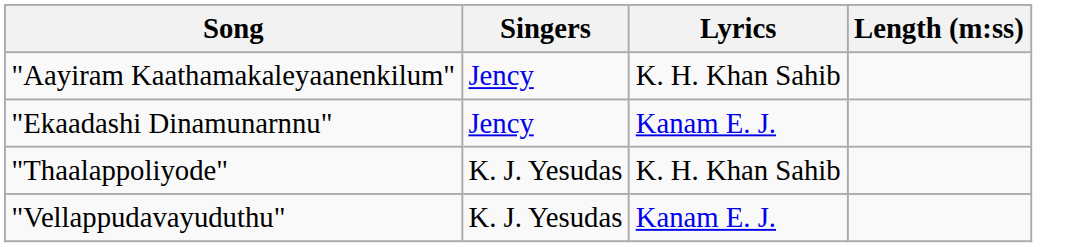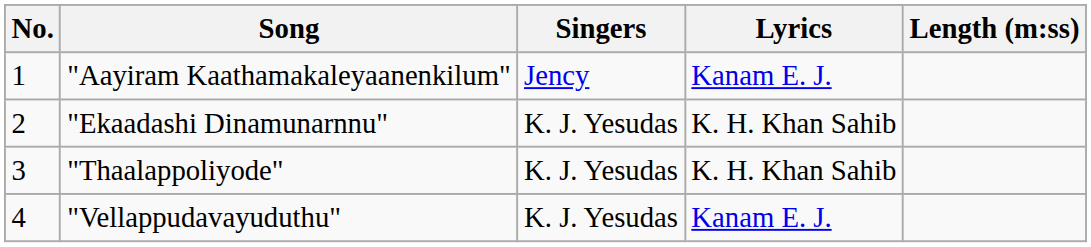+ column: No. | 1 | 2 | 3 | 4
"Aayiram Kaathamakaleyaanenkilum" | Lyrics: K. H. Khan Sahib -> Kanam E. J.
"Ekaadashi Dinamunarnnu" | Singers: Jency -> K. J. Yesudas
"Ekaadashi Dinamunarnnu" | Lyrics: Kanam E. J. -> K. H. Khan Sahib
